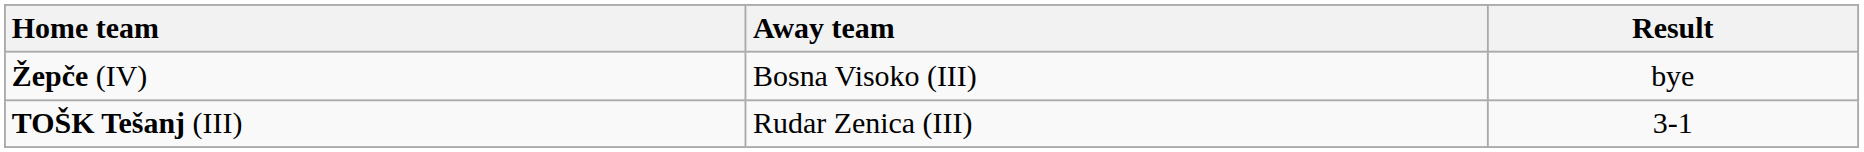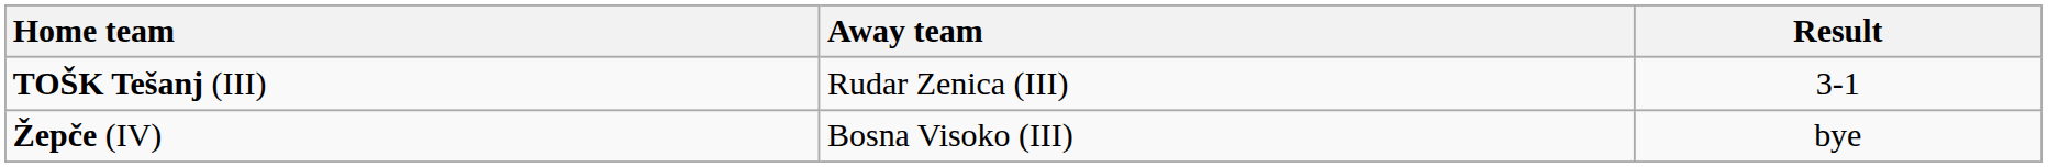rows swapped: Žepče (IV) <-> TOŠK Tešanj (III)
